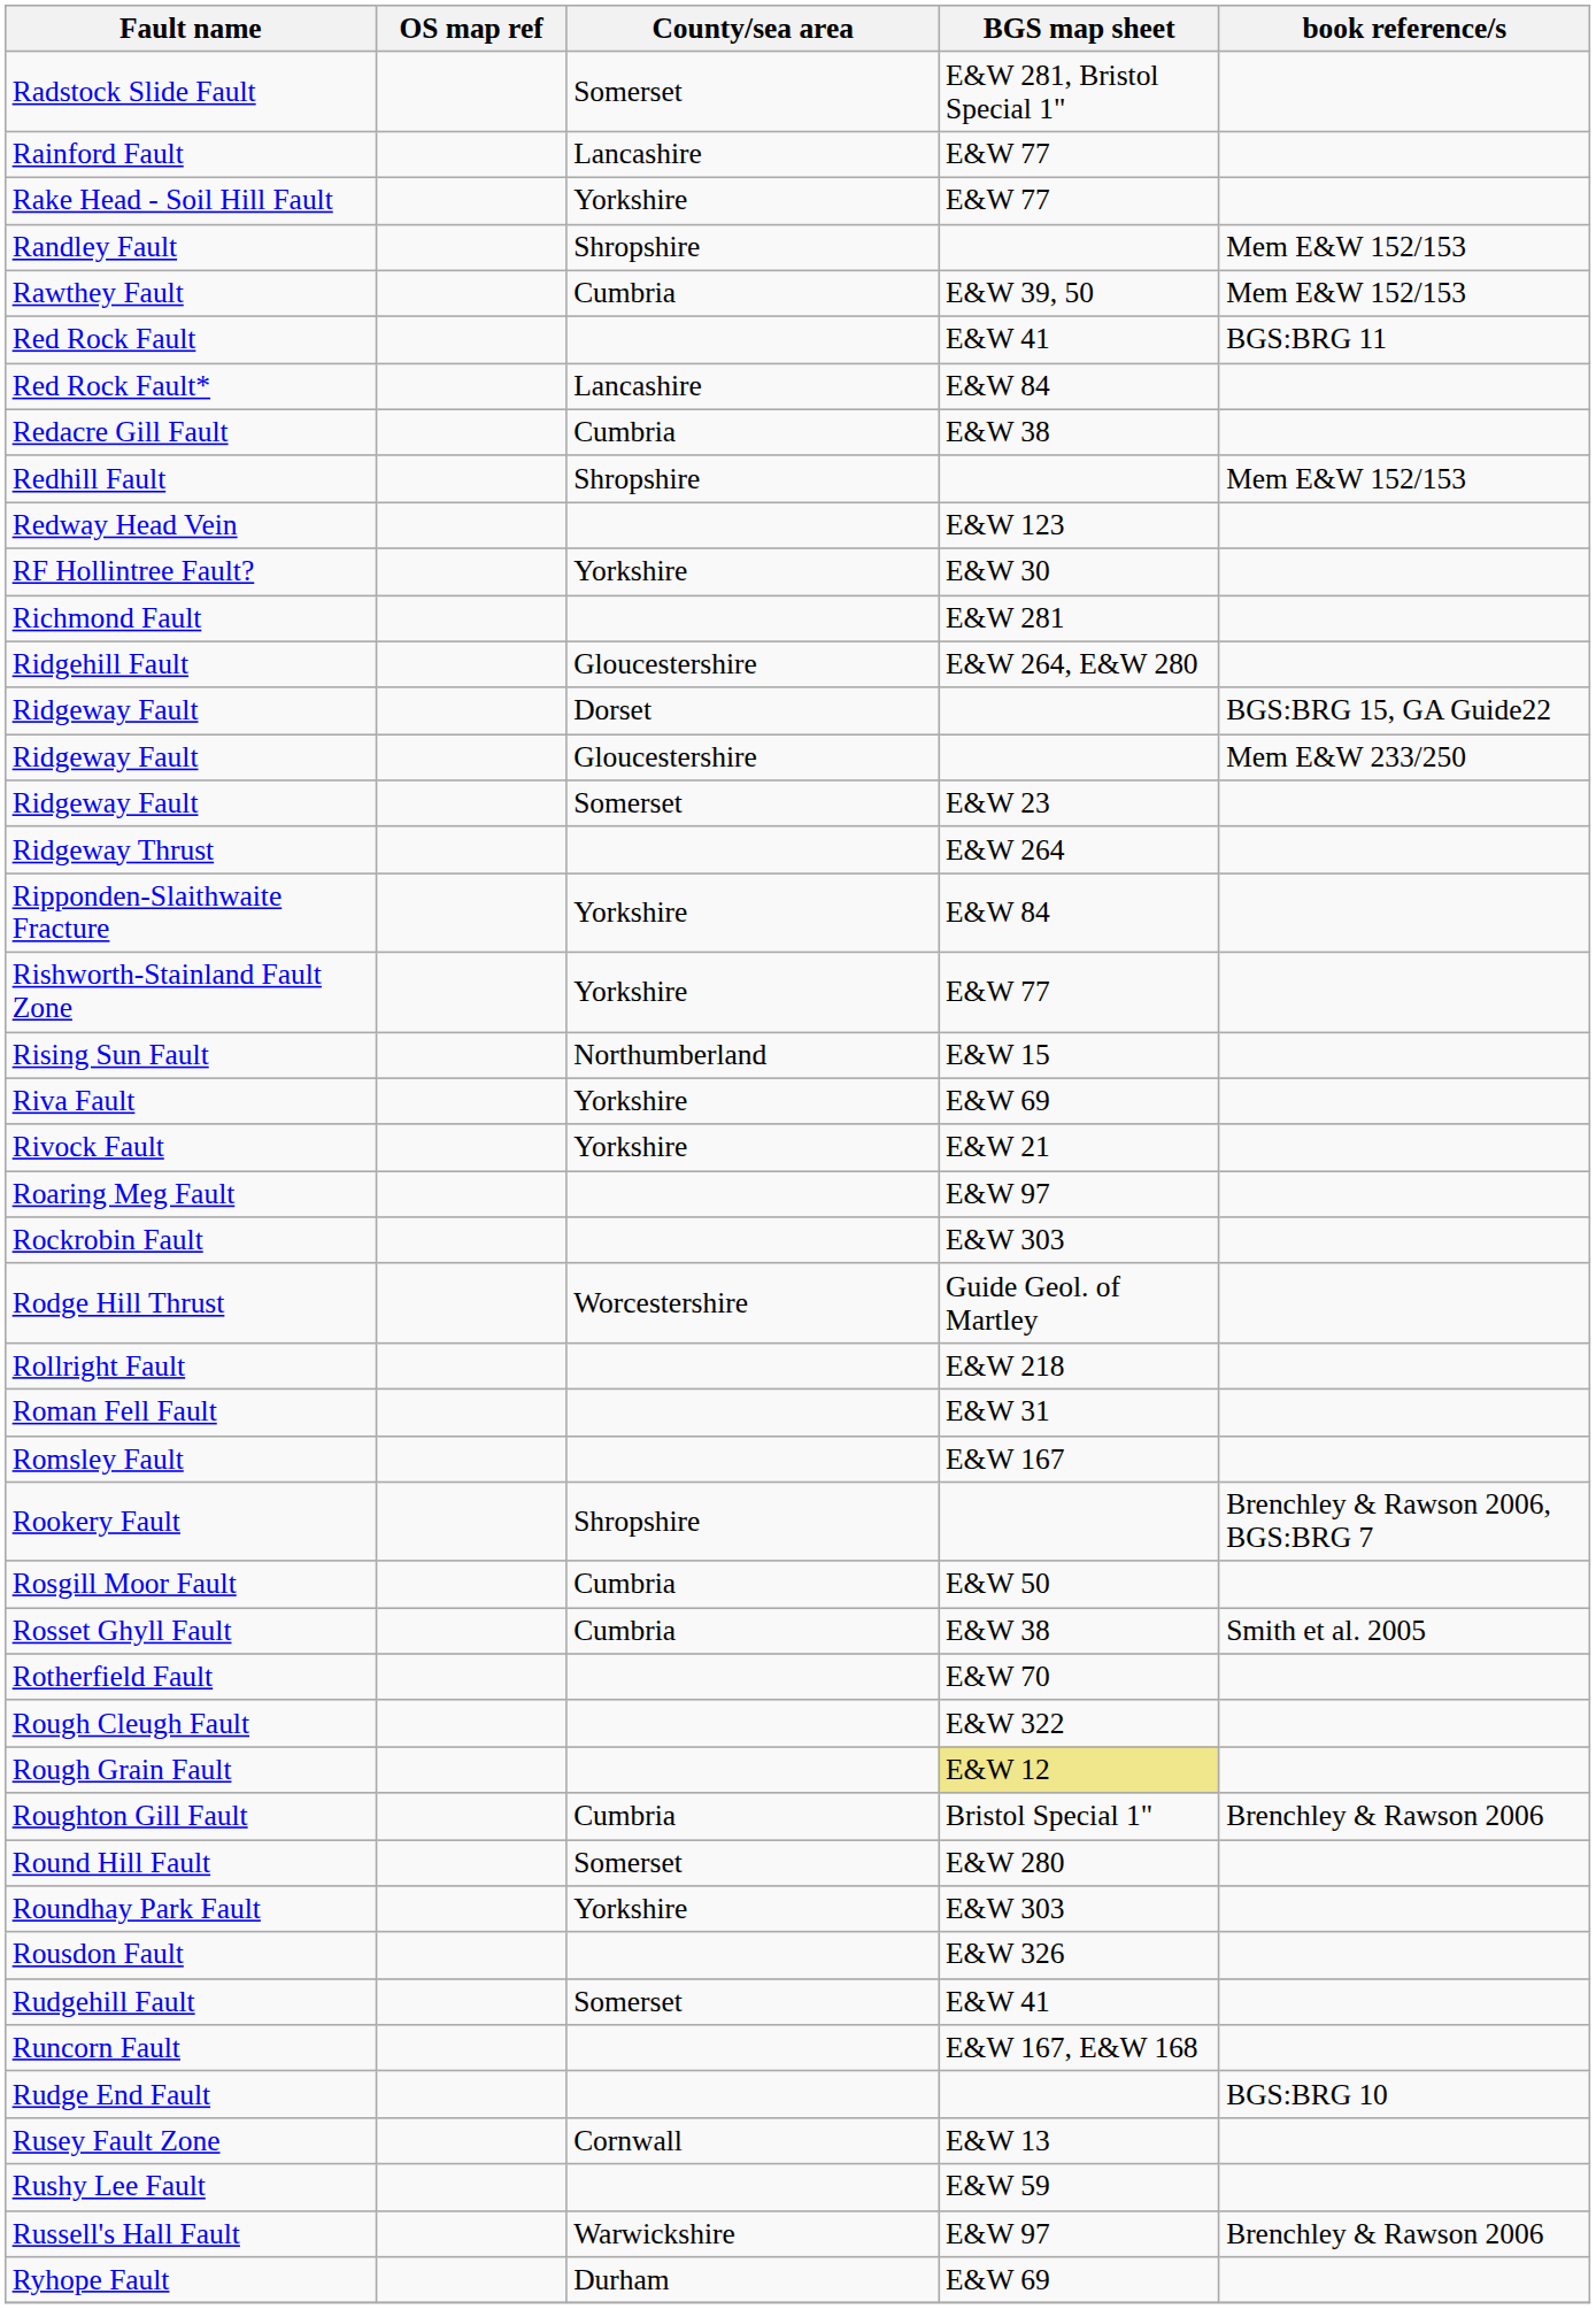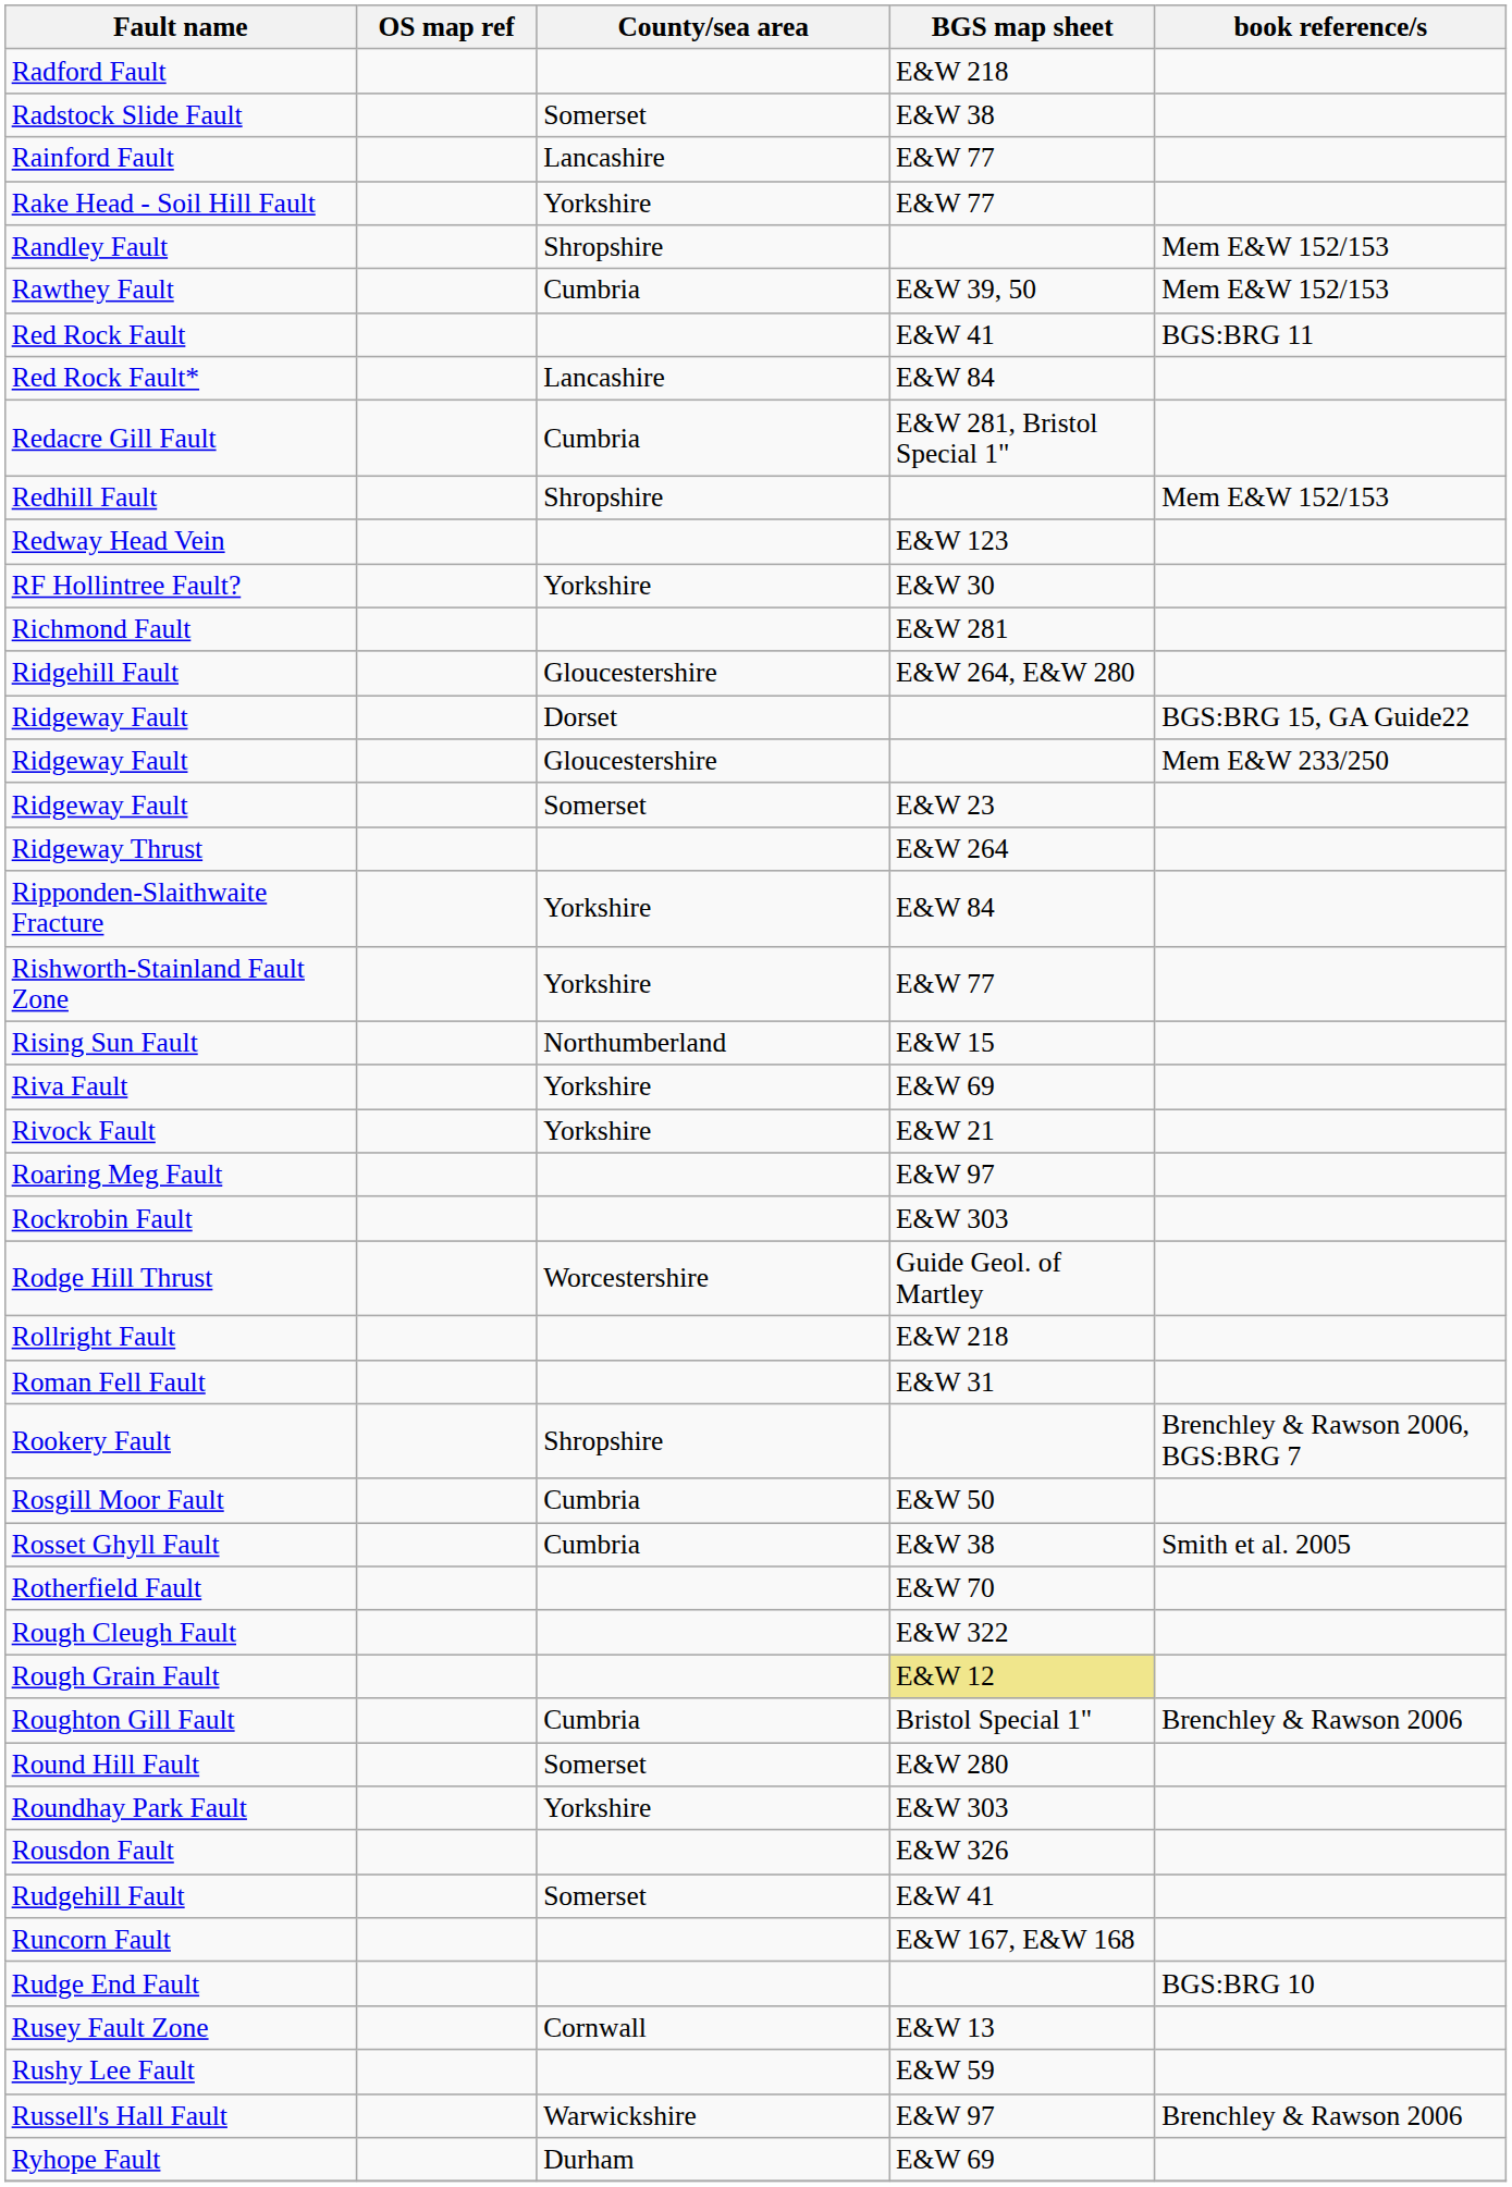+ row: Radford Fault | E&W 218
Radstock Slide Fault | BGS map sheet: E&W 281, Bristol Special 1" -> E&W 38
Redacre Gill Fault | BGS map sheet: E&W 38 -> E&W 281, Bristol Special 1"
- row: Romsley Fault | E&W 167
